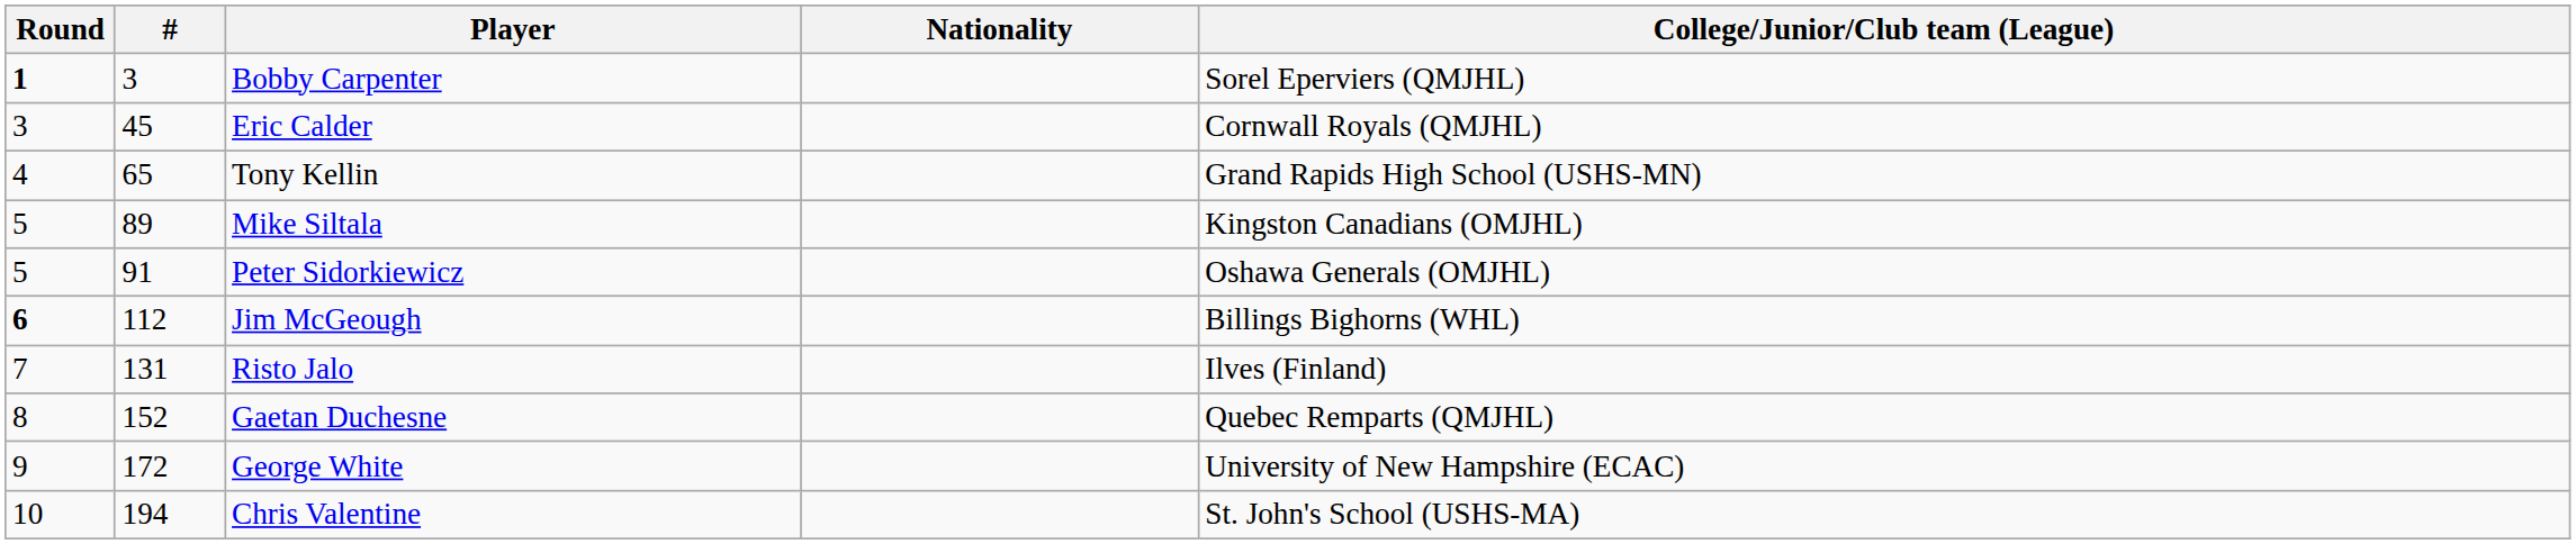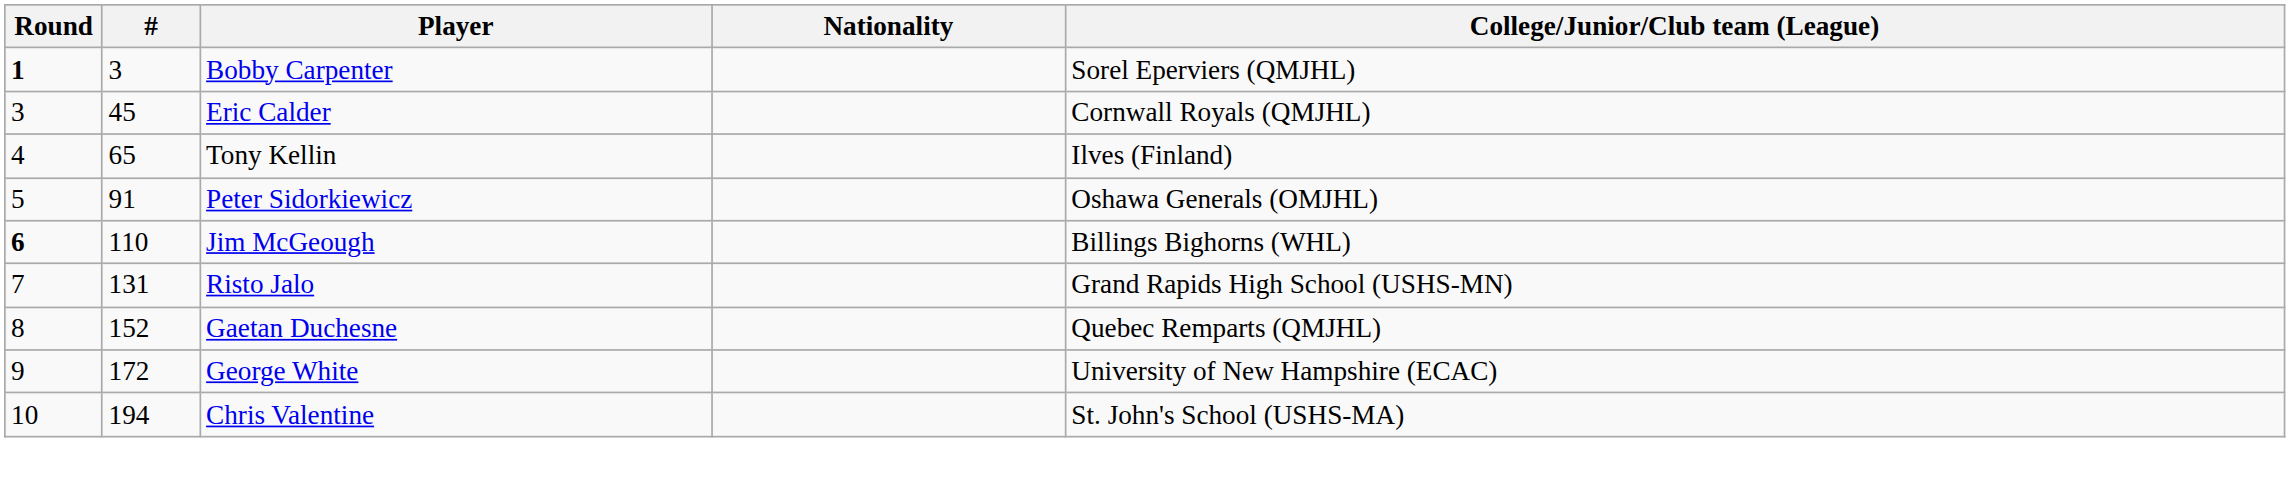Tony Kellin | College/Junior/Club team (League): Grand Rapids High School (USHS-MN) -> Ilves (Finland)
- row: 5 | 89 | Mike Siltala | Kingston Canadians (OMJHL)
Jim McGeough | #: 112 -> 110
Risto Jalo | College/Junior/Club team (League): Ilves (Finland) -> Grand Rapids High School (USHS-MN)
